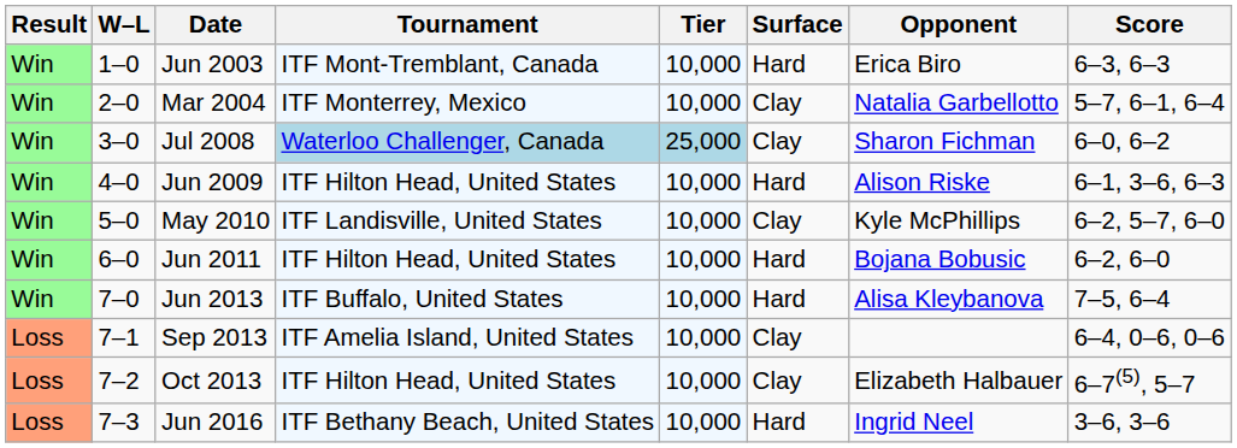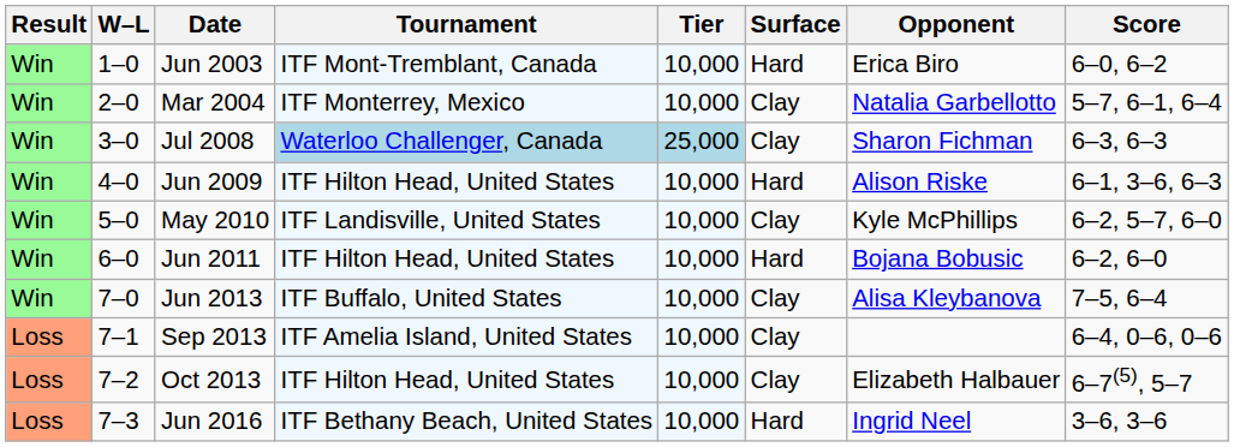Jun 2003 | Score: 6–3, 6–3 -> 6–0, 6–2
Jul 2008 | Score: 6–0, 6–2 -> 6–3, 6–3
Jun 2013 | Surface: Hard -> Clay
